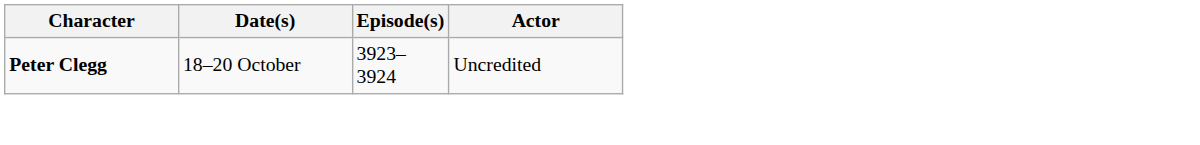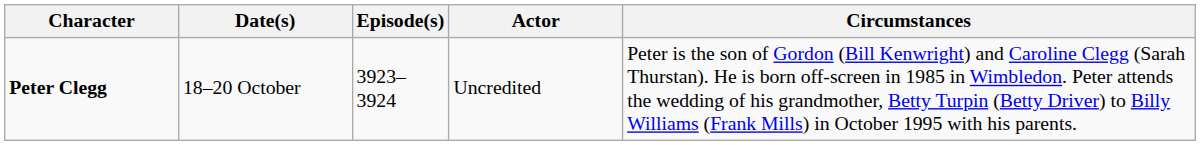+ column: Circumstances | Peter is the son of Gordon (Bill Kenwright) and Caroline Clegg (Sarah Thurstan). He is born off-screen in 1985 in Wimbledon. Peter attends the wedding of his grandmother, Betty Turpin (Betty Driver) to Billy Williams (Frank Mills) in October 1995 with his parents.
